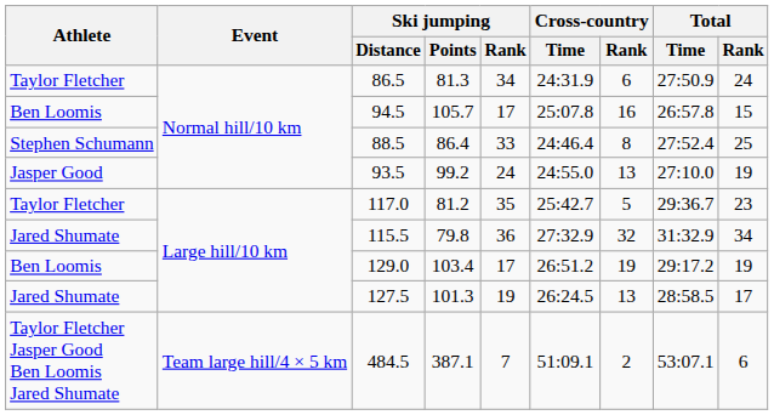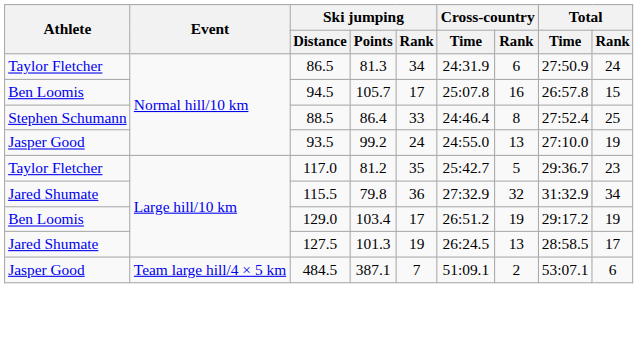484.5 | Athlete: Taylor Fletcher Jasper Good Ben Loomis Jared Shumate -> Jasper Good
